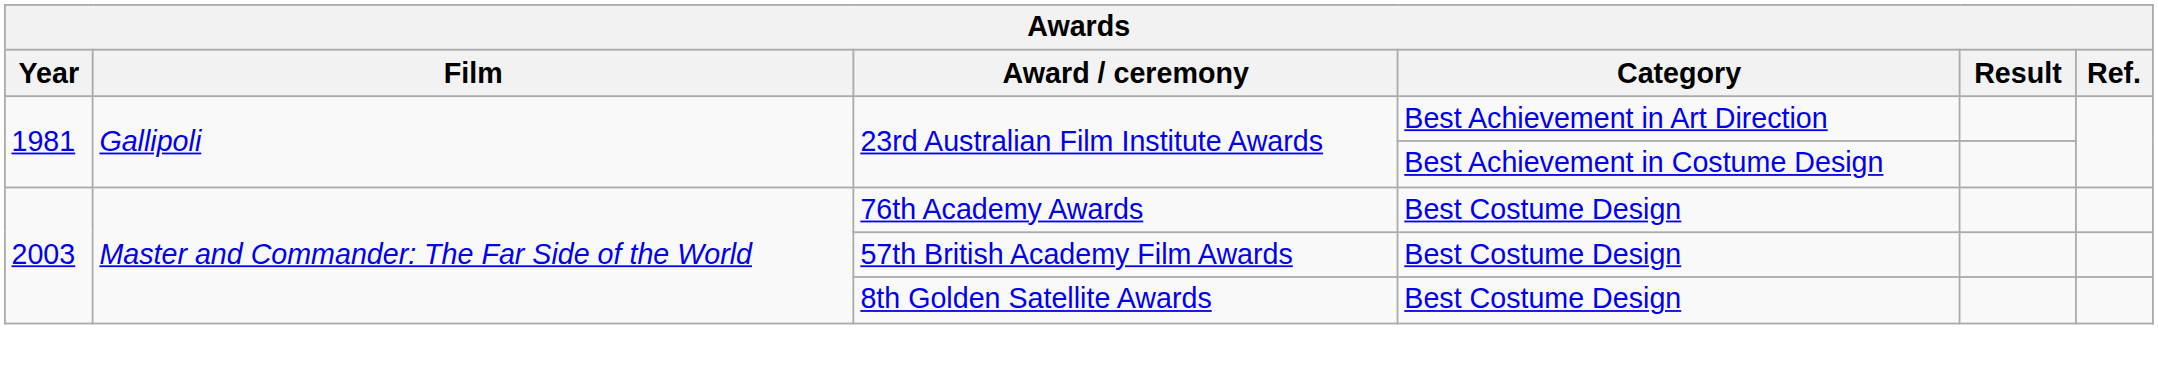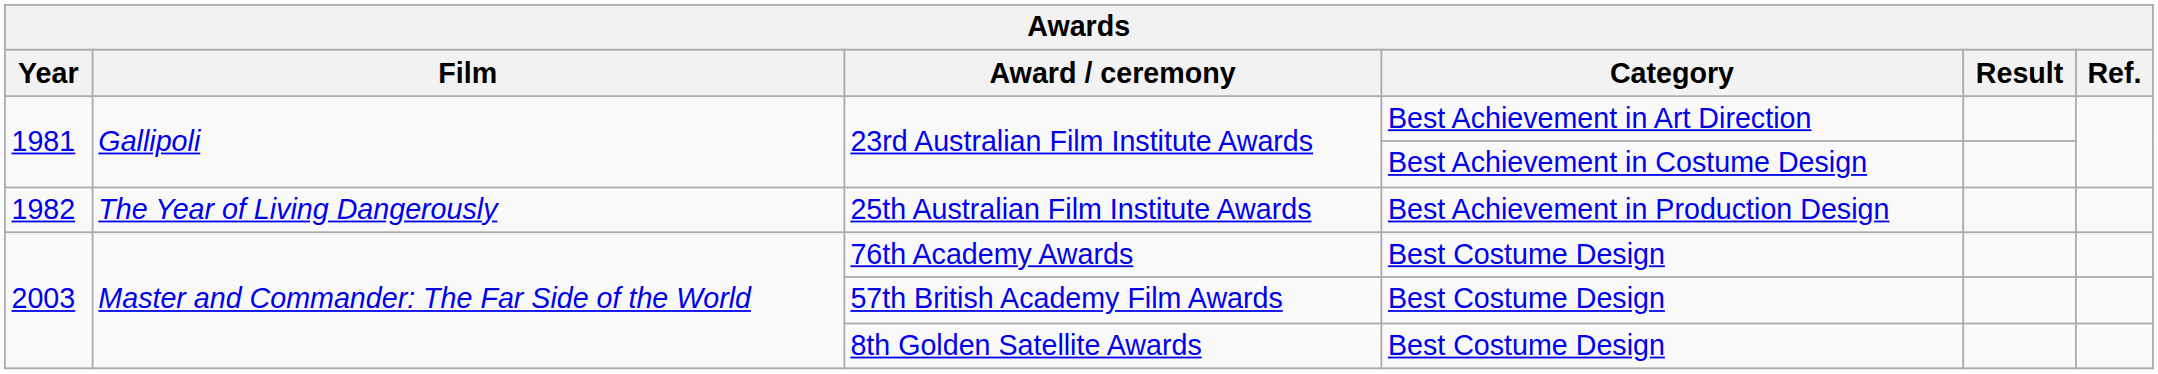+ row: 1982 | The Year of Living Dangerously | 25th Australian Film Institute Awards | Best Achievement in Production Design
